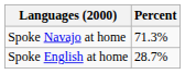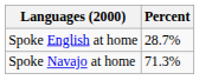rows swapped: Spoke Navajo at home <-> Spoke English at home
